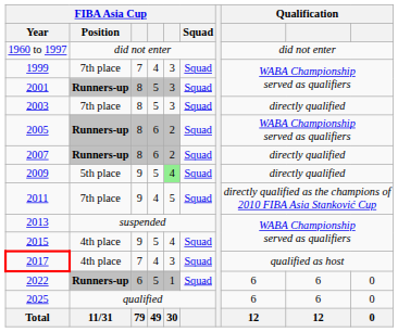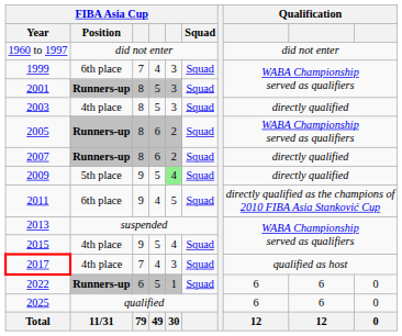1999 | FIBA Asia Cup / Position: 7th place -> 6th place
2003 | FIBA Asia Cup / Position: 7th place -> 4th place
2011 | FIBA Asia Cup / Position: 7th place -> 6th place
